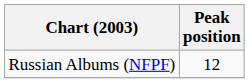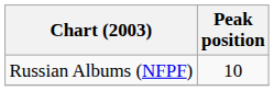Russian Albums (NFPF) | Peak position: 12 -> 10
